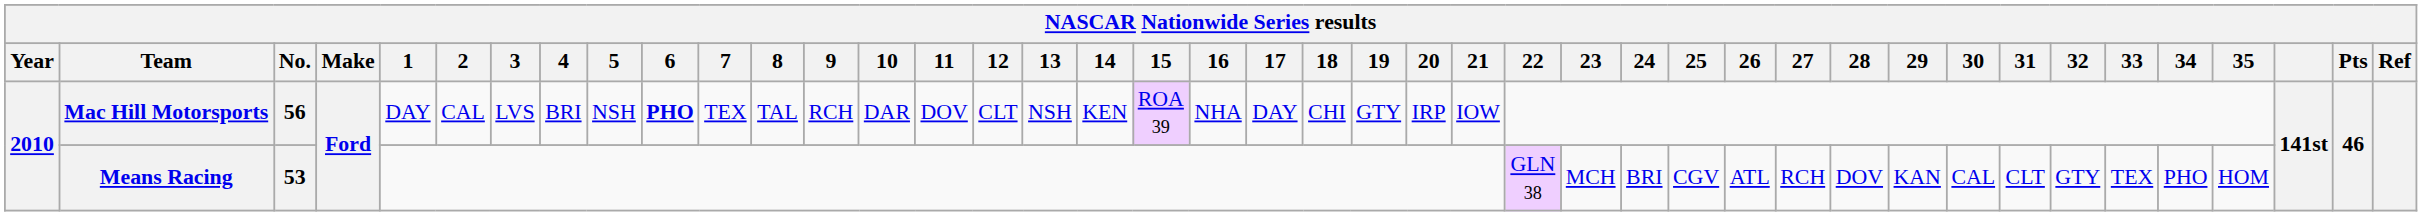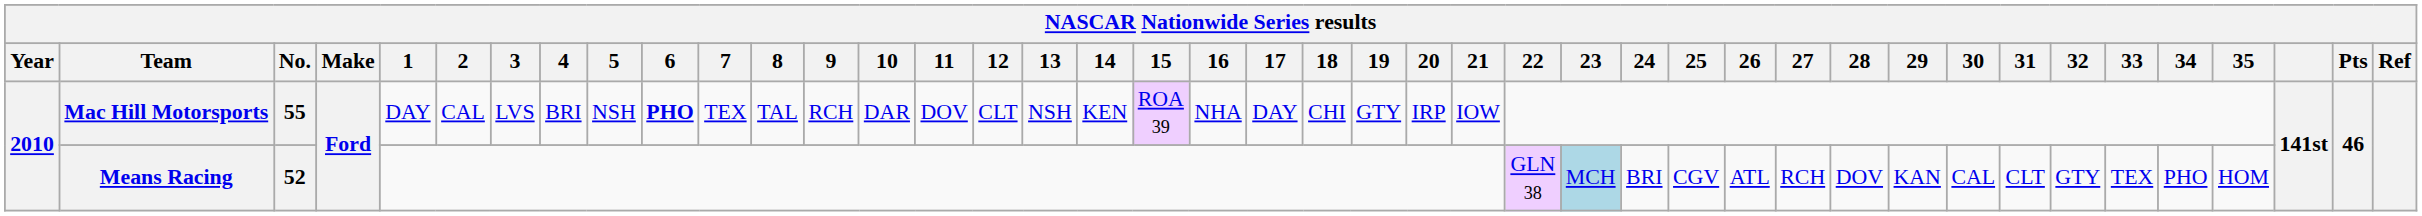Mac Hill Motorsports | No.: 56 -> 55
Means Racing | No.: 53 -> 52
Means Racing | 23: no background -> lightblue background
